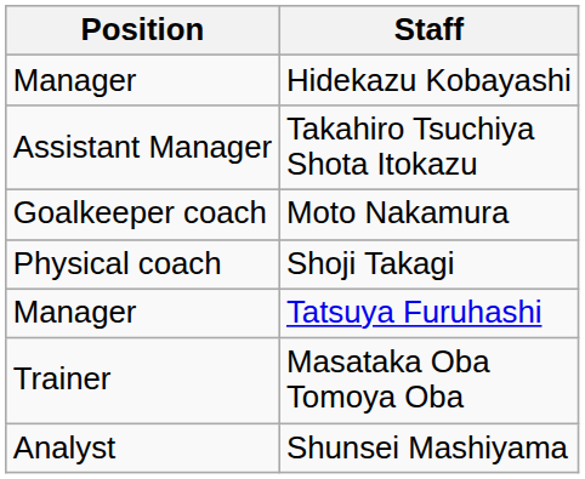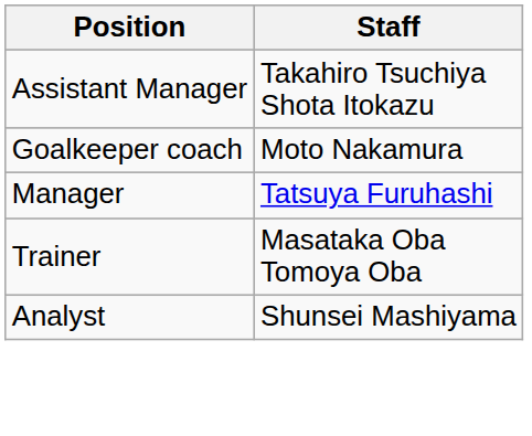- row: Manager | Hidekazu Kobayashi
- row: Physical coach | Shoji Takagi
